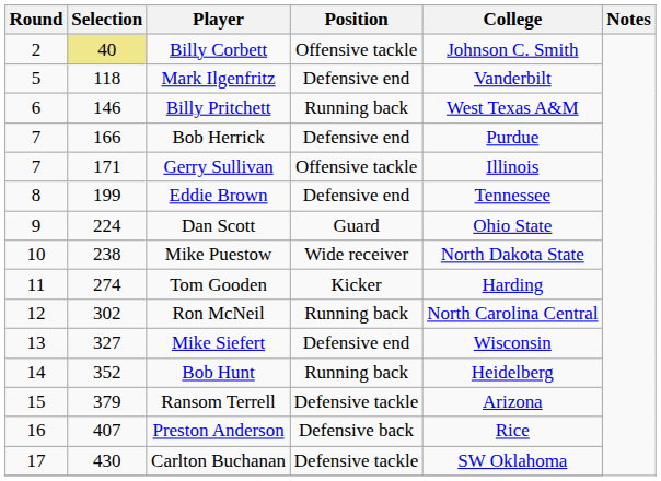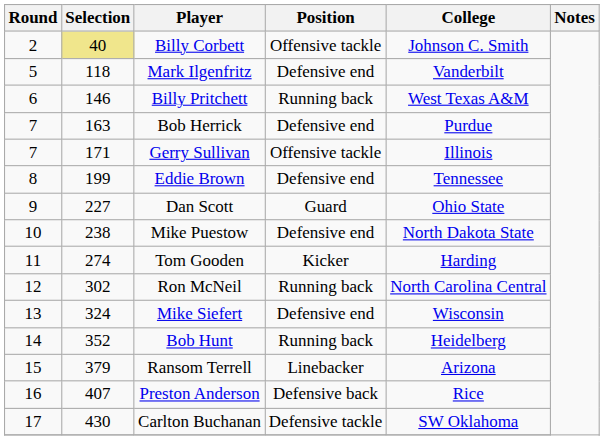Bob Herrick | Selection: 166 -> 163
Dan Scott | Selection: 224 -> 227
Mike Puestow | Position: Wide receiver -> Defensive end
Mike Siefert | Selection: 327 -> 324
Ransom Terrell | Position: Defensive tackle -> Linebacker
